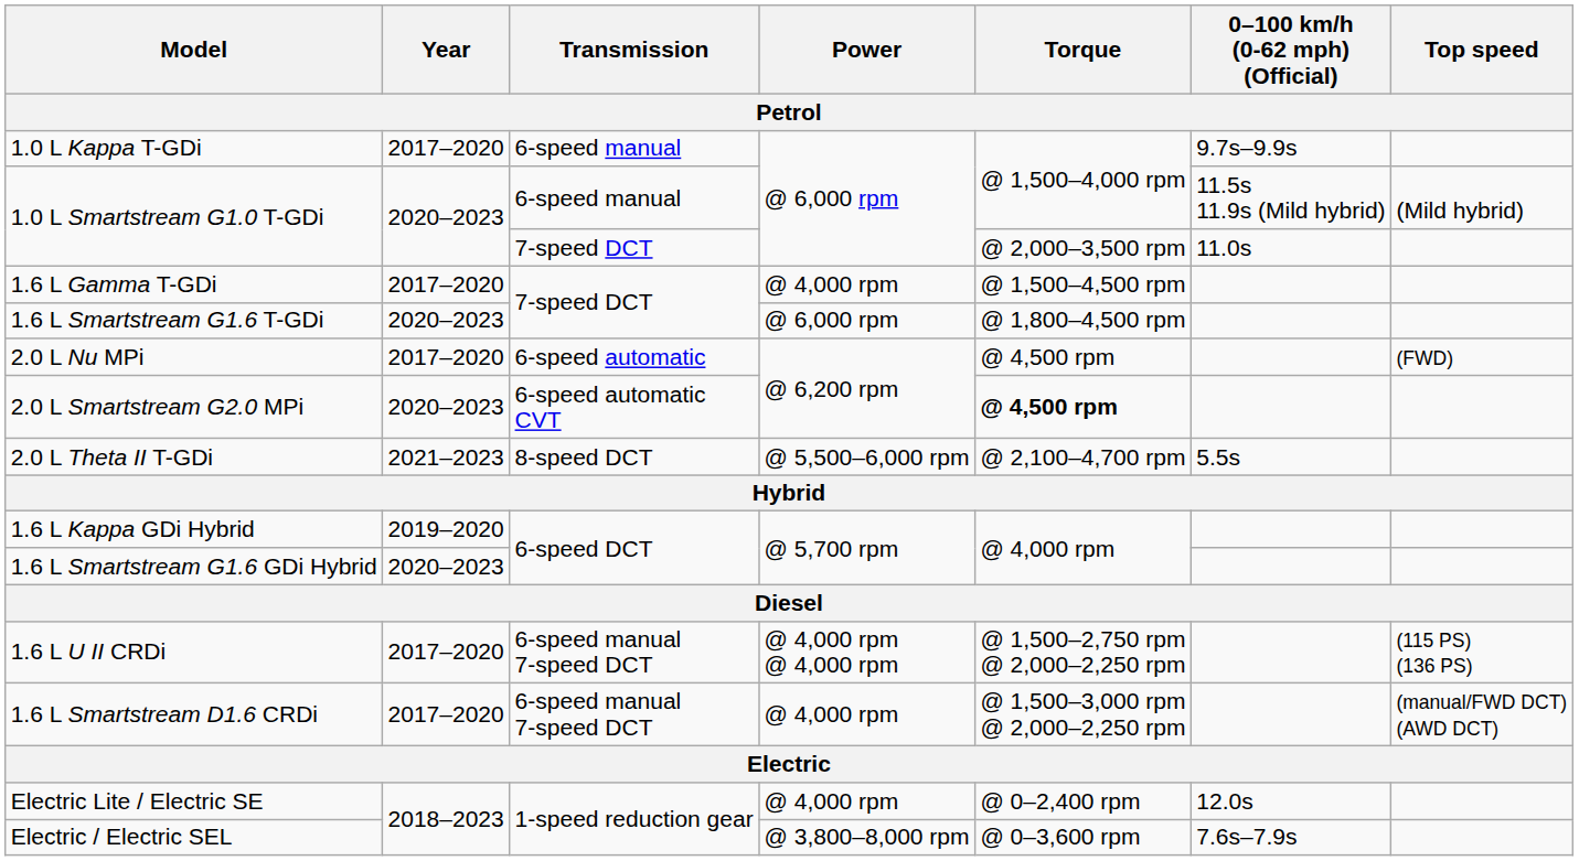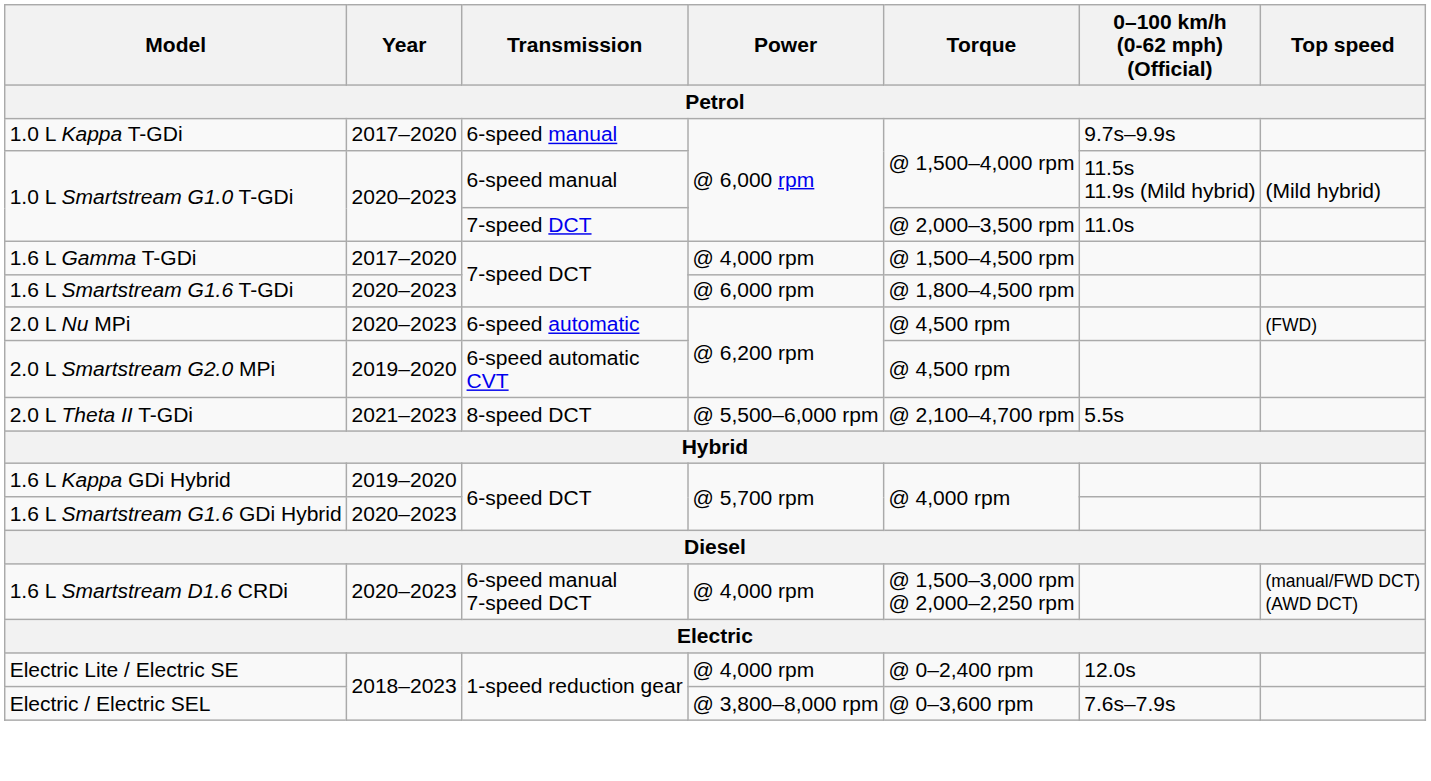2.0 L Nu MPi | Year: 2017–2020 -> 2020–2023
2.0 L Smartstream G2.0 MPi | Year: 2020–2023 -> 2019–2020
2.0 L Smartstream G2.0 MPi | Torque: bold -> normal
- row: 1.6 L U II CRDi | 2017–2020 | 6-speed manual 7-speed DCT | @ 4,000 rpm @ 4,000 rpm | @ 1,500–2,750 rpm @ 2,000–2,250 rpm | (115 PS) (136 PS)
1.6 L Smartstream D1.6 CRDi | Year: 2017–2020 -> 2020–2023
